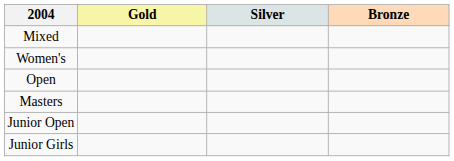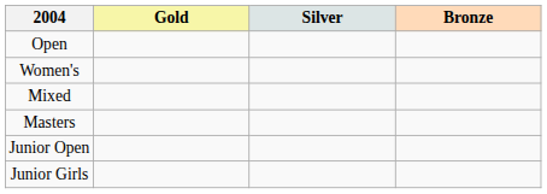rows swapped: Open <-> Mixed
